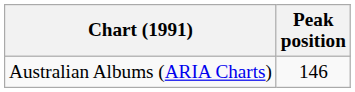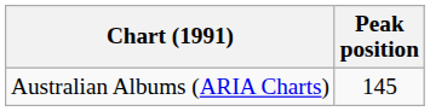Australian Albums (ARIA Charts) | Peak position: 146 -> 145
